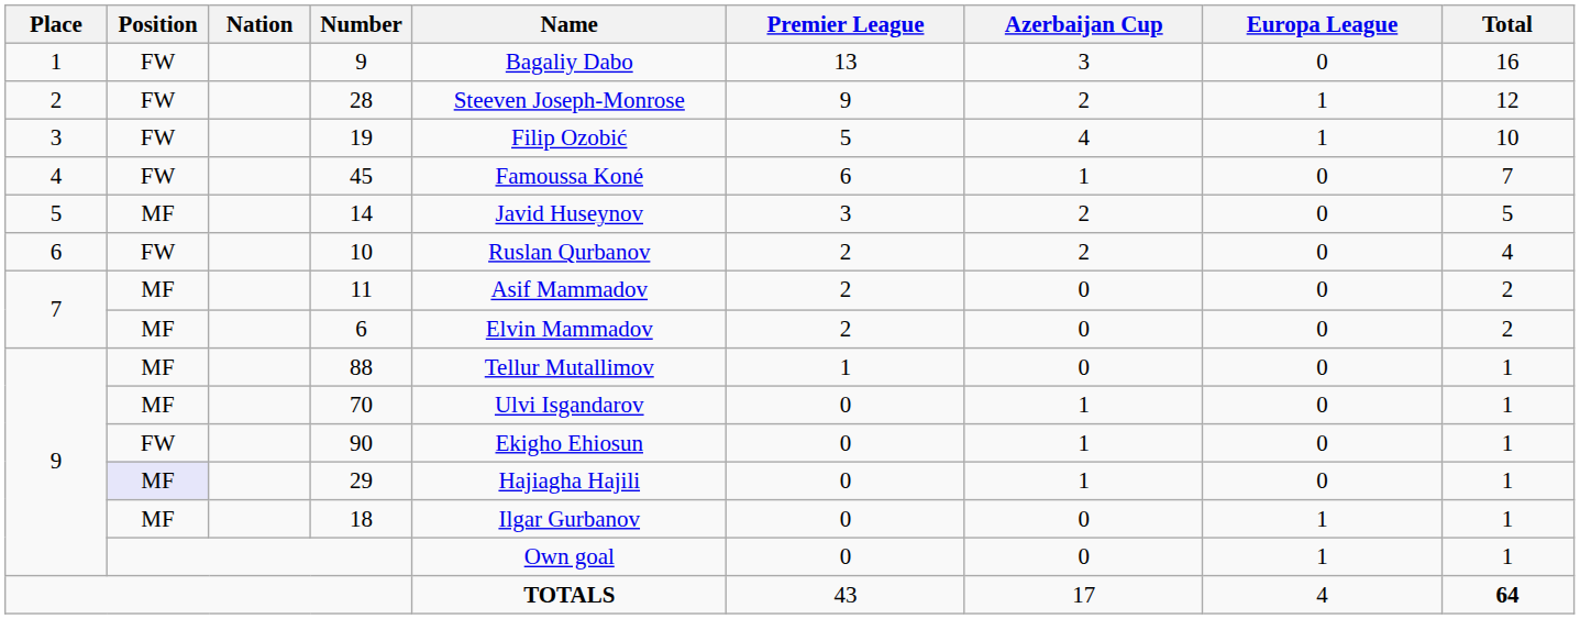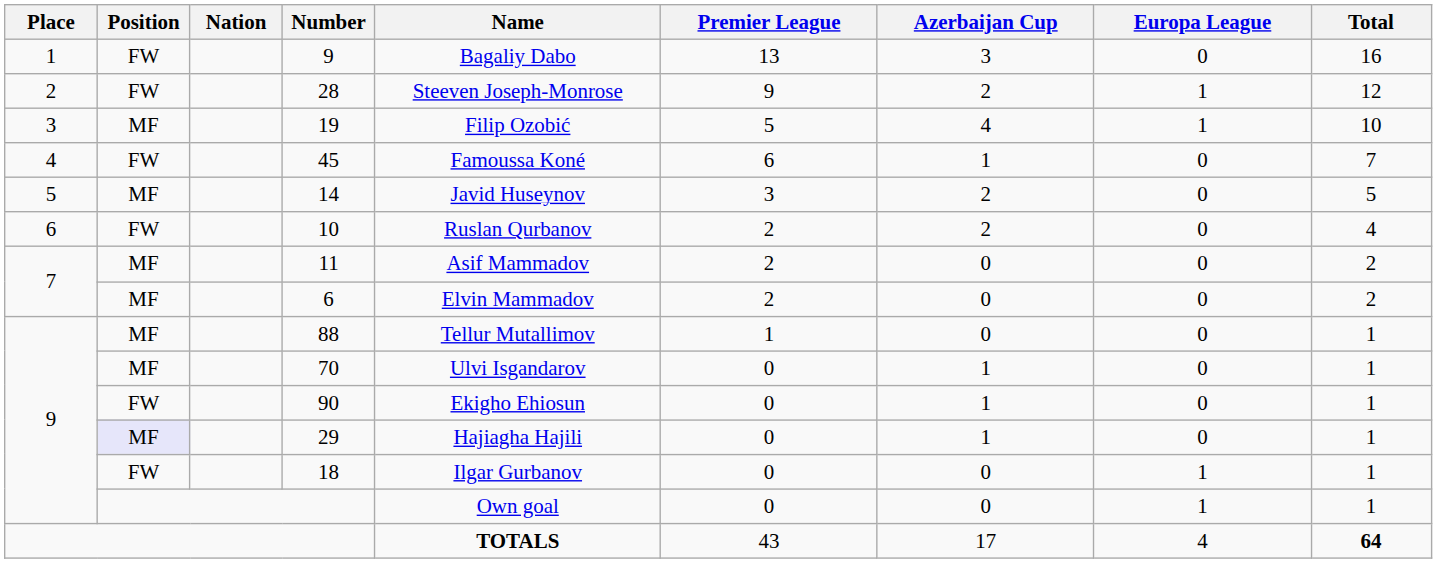19 | Position: FW -> MF
18 | Position: MF -> FW
